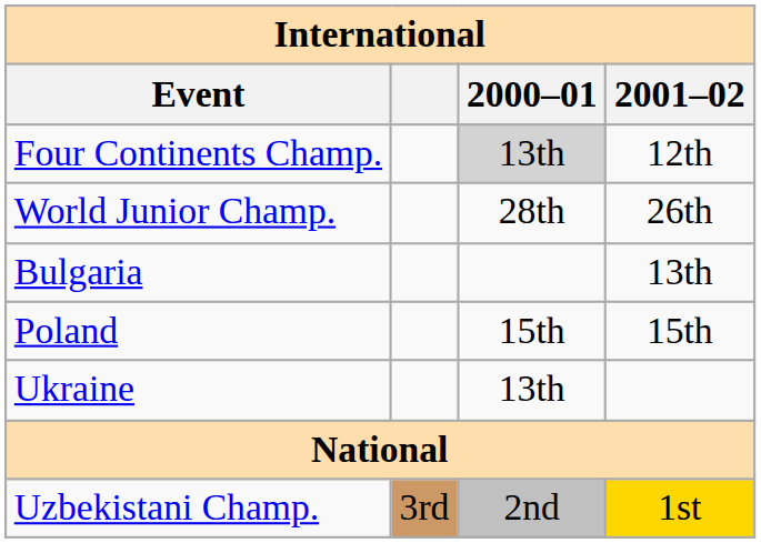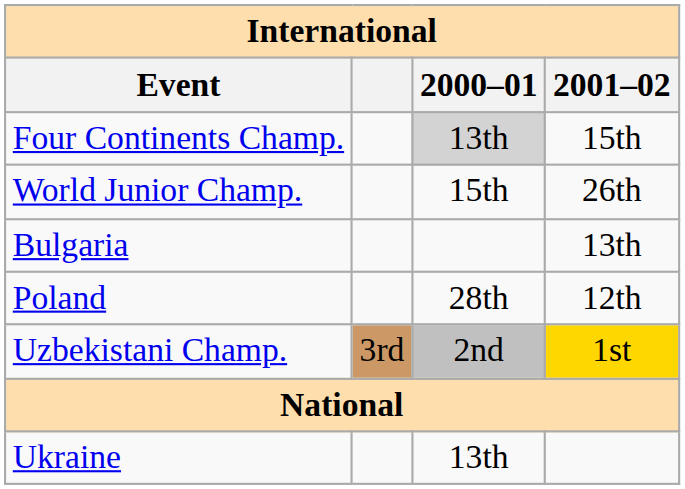Four Continents Champ. | 2001–02: 12th -> 15th
World Junior Champ. | 2000–01: 28th -> 15th
Poland | 2000–01: 15th -> 28th
Poland | 2001–02: 15th -> 12th
rows swapped: Ukraine <-> Uzbekistani Champ.
